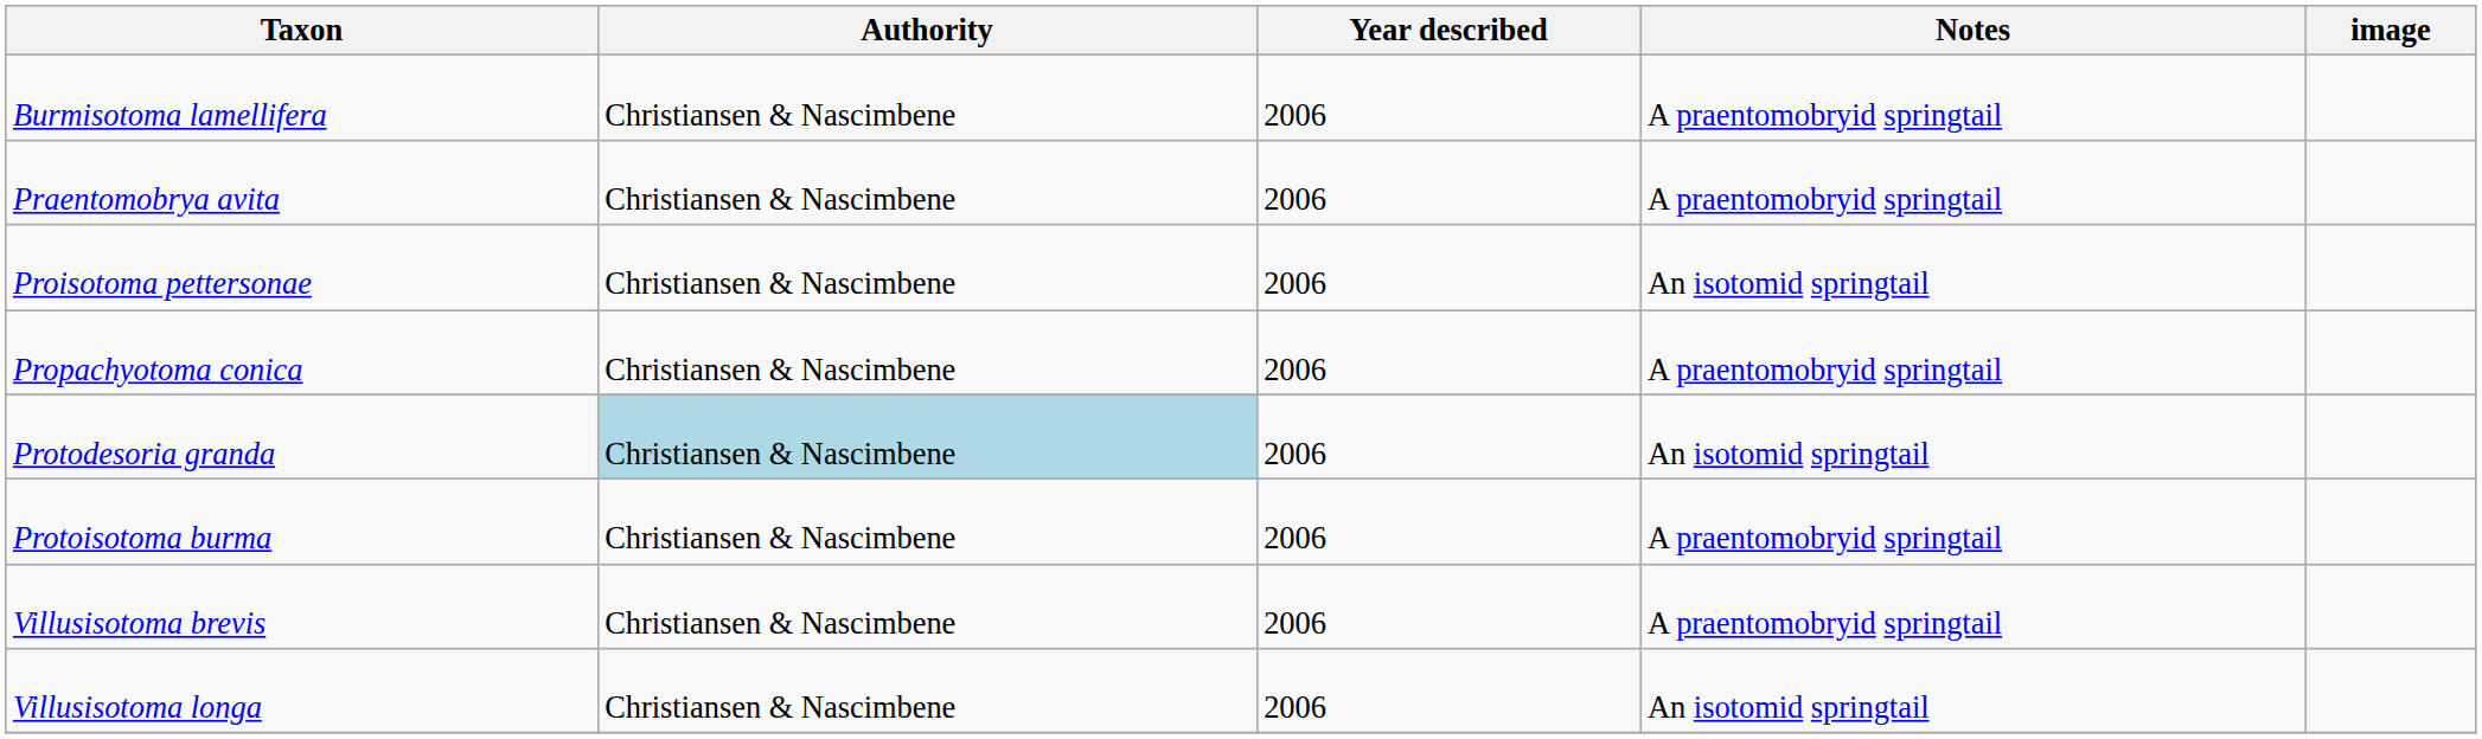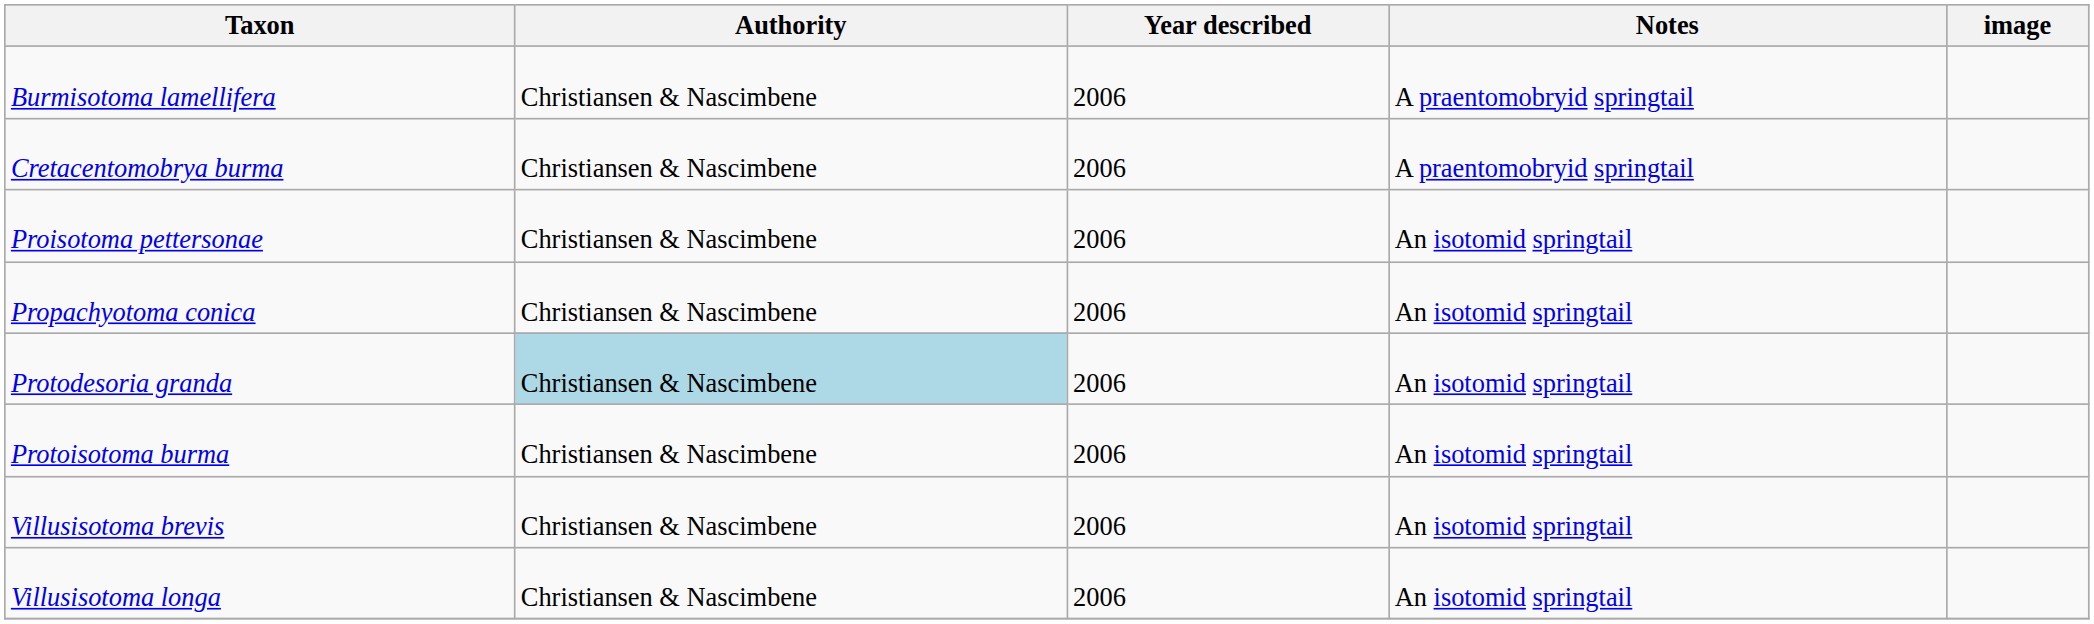+ row: Cretacentomobrya burma | Christiansen & Nascimbene | 2006 | A praentomobryid springtail
- row: Praentomobrya avita | Christiansen & Nascimbene | 2006 | A praentomobryid springtail
Propachyotoma conica | Notes: A praentomobryid springtail -> An isotomid springtail
Protoisotoma burma | Notes: A praentomobryid springtail -> An isotomid springtail
Villusisotoma brevis | Notes: A praentomobryid springtail -> An isotomid springtail
